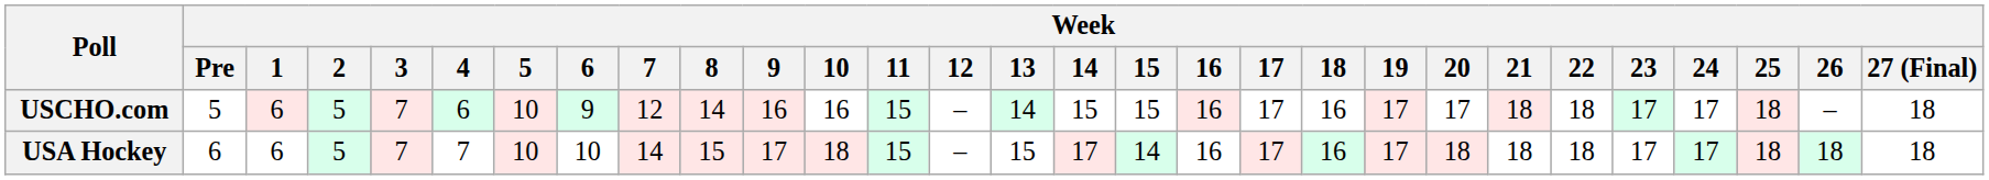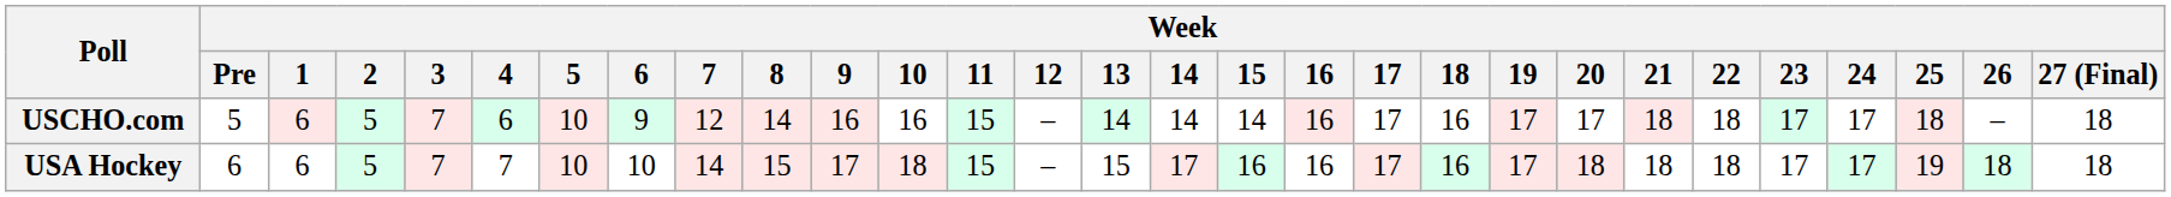USCHO.com | Week / 14: 15 -> 14
USCHO.com | Week / 15: 15 -> 14
USA Hockey | Week / 15: 14 -> 16
USA Hockey | Week / 25: 18 -> 19
